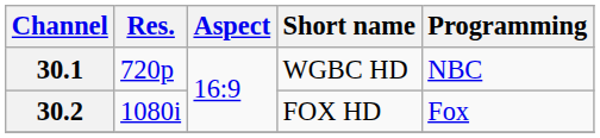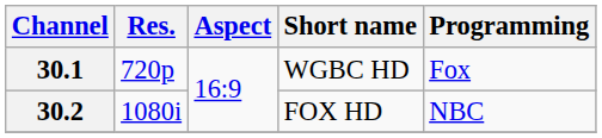30.1 | Programming: NBC -> Fox
30.2 | Programming: Fox -> NBC
